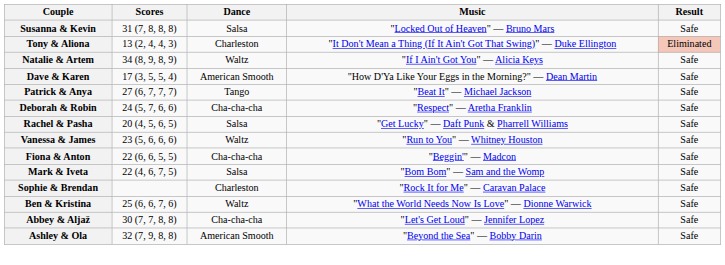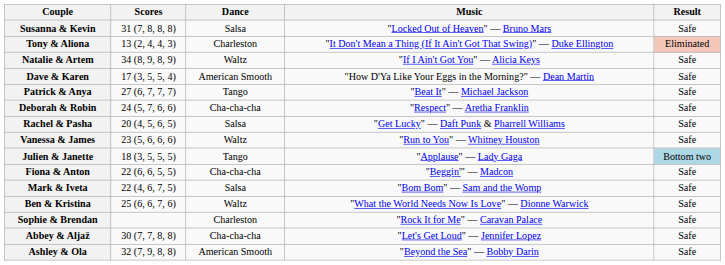+ row: Julien & Janette | 18 (3, 5, 5, 5) | Tango | "Applause" — Lady Gaga | Bottom two
rows swapped: Sophie & Brendan <-> Ben & Kristina
